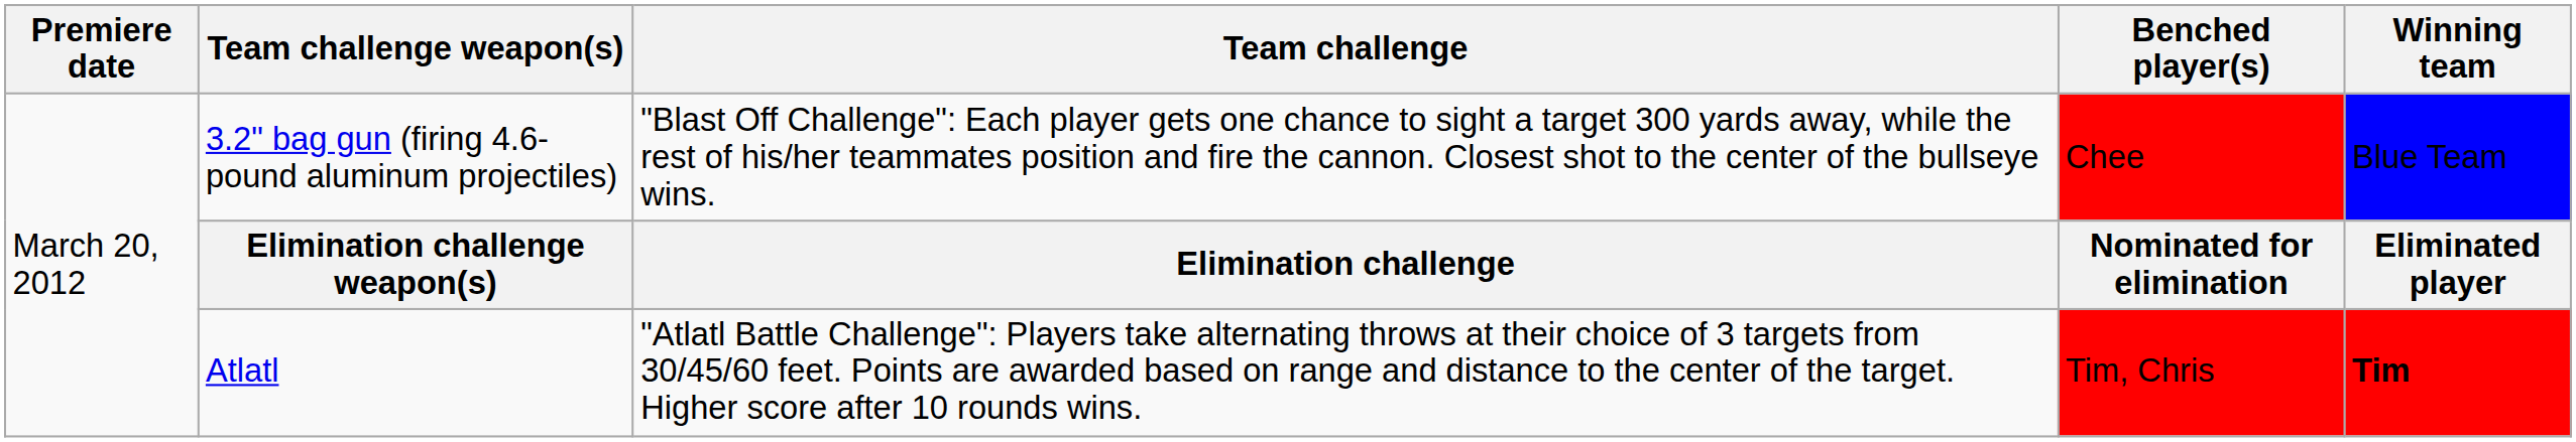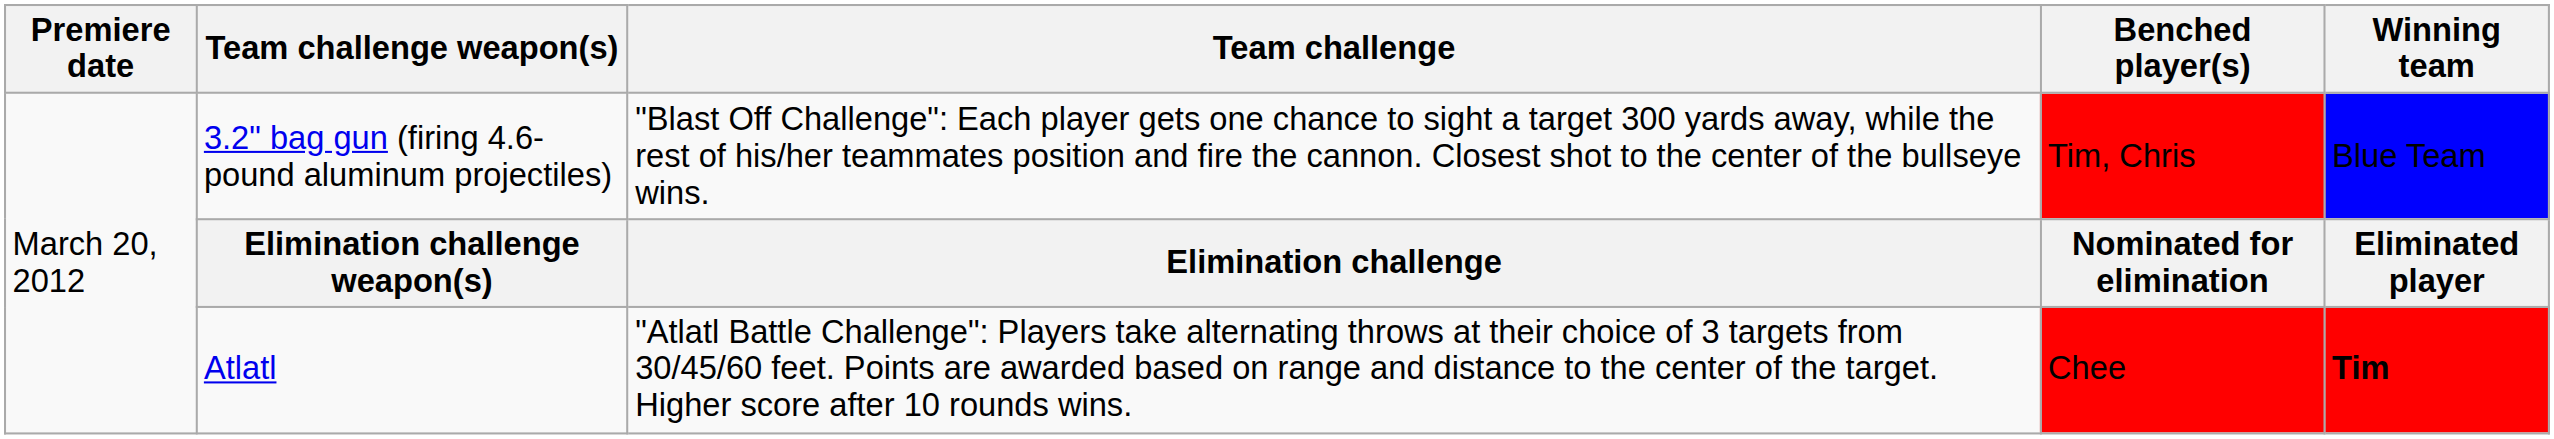3.2" bag gun (firing 4.6-pound aluminum projectiles) | Benched player(s): Chee -> Tim, Chris
Atlatl | Benched player(s): Tim, Chris -> Chee
